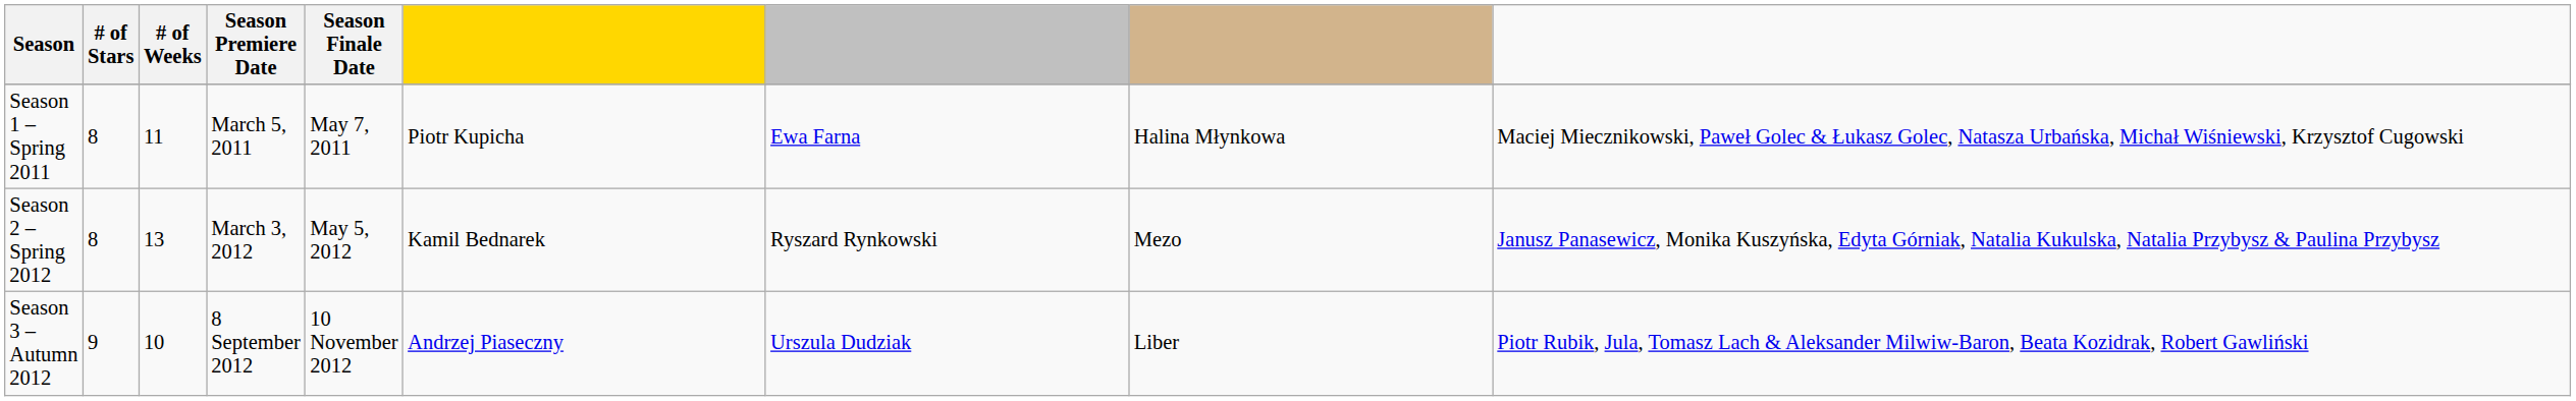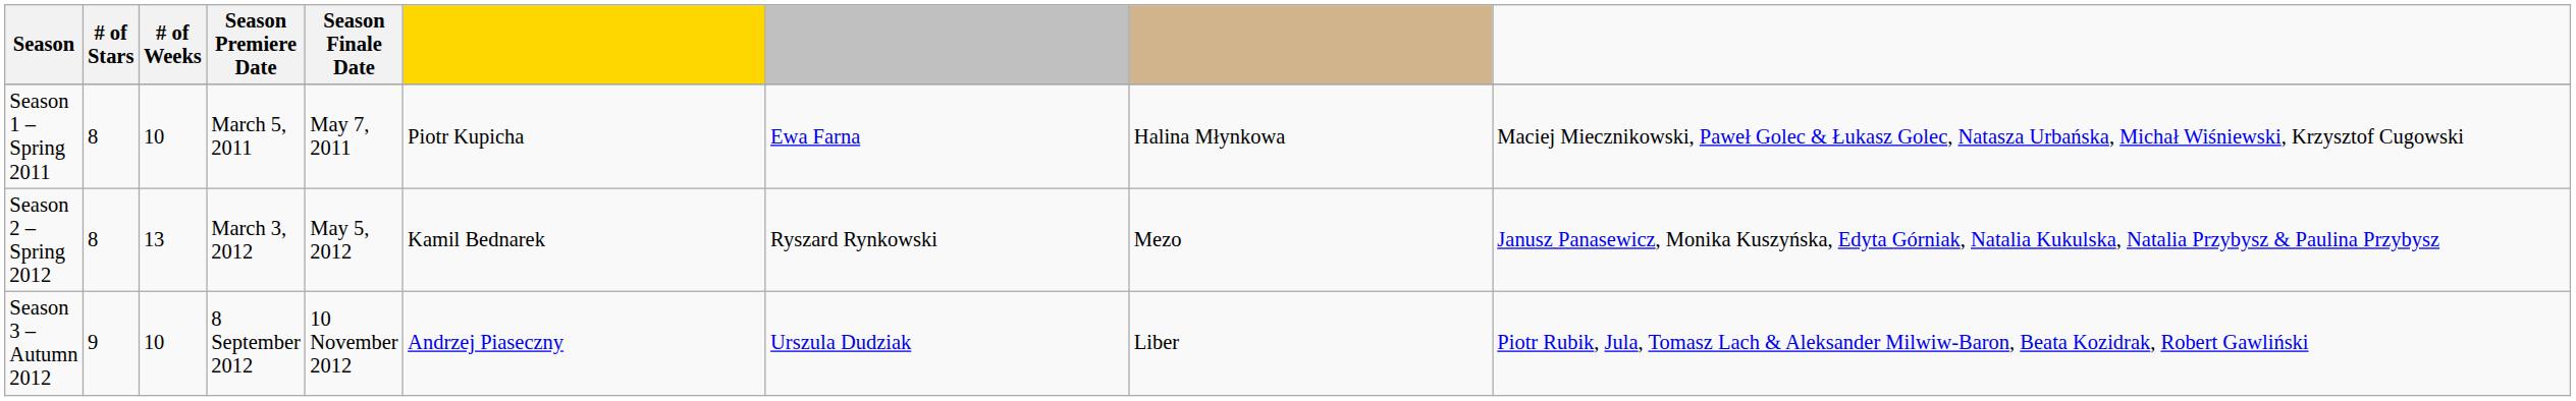Season 1 – Spring 2011 | # of Weeks: 11 -> 10
